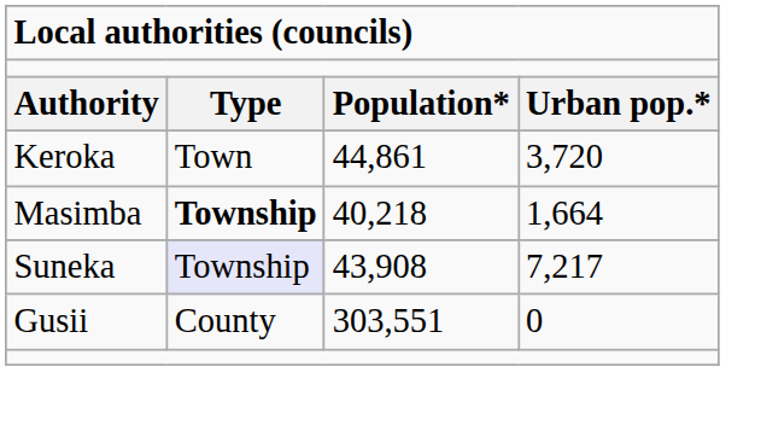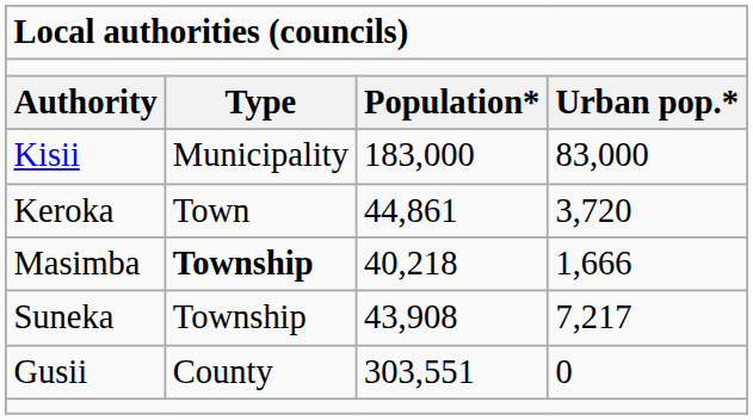+ row: Kisii | Municipality | 183,000 | 83,000
Masimba | column 4: 1,664 -> 1,666
Suneka | column 2: lavender background -> no background
